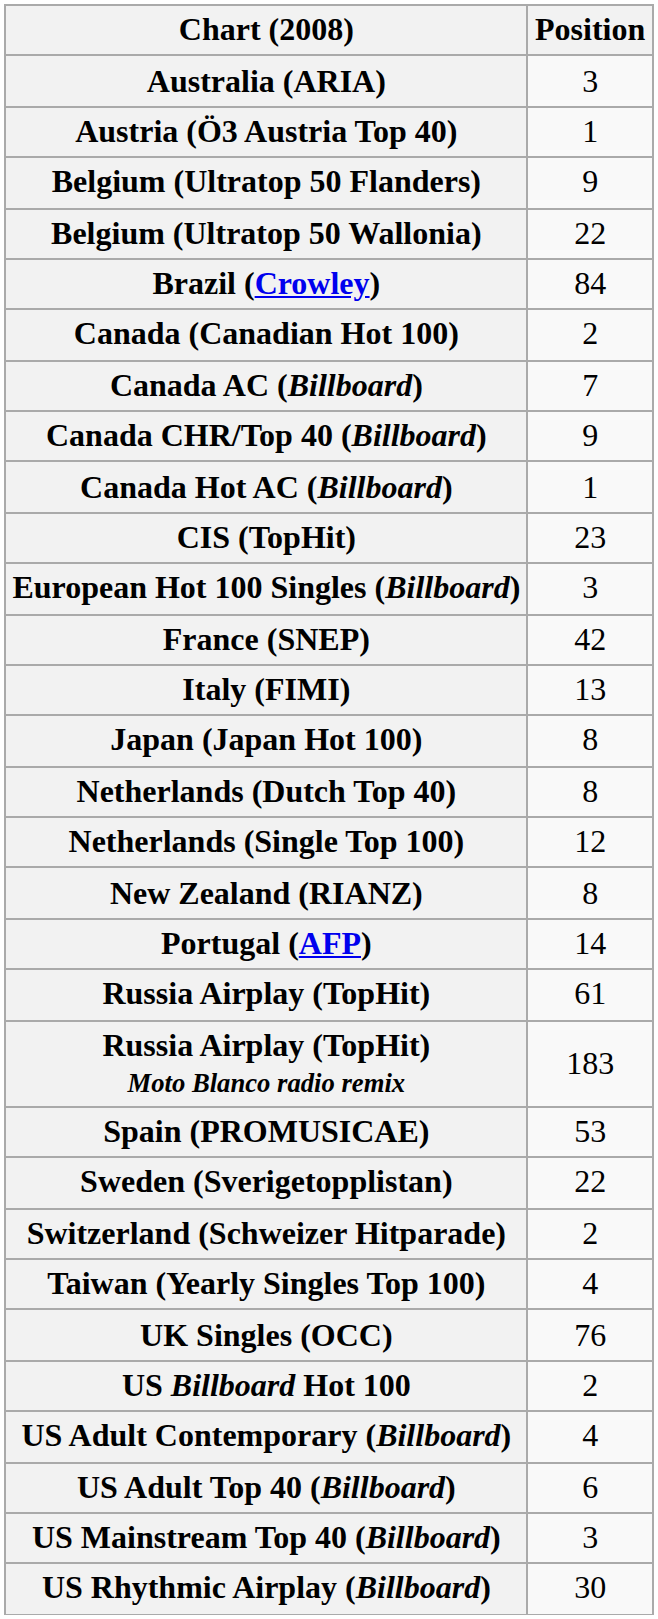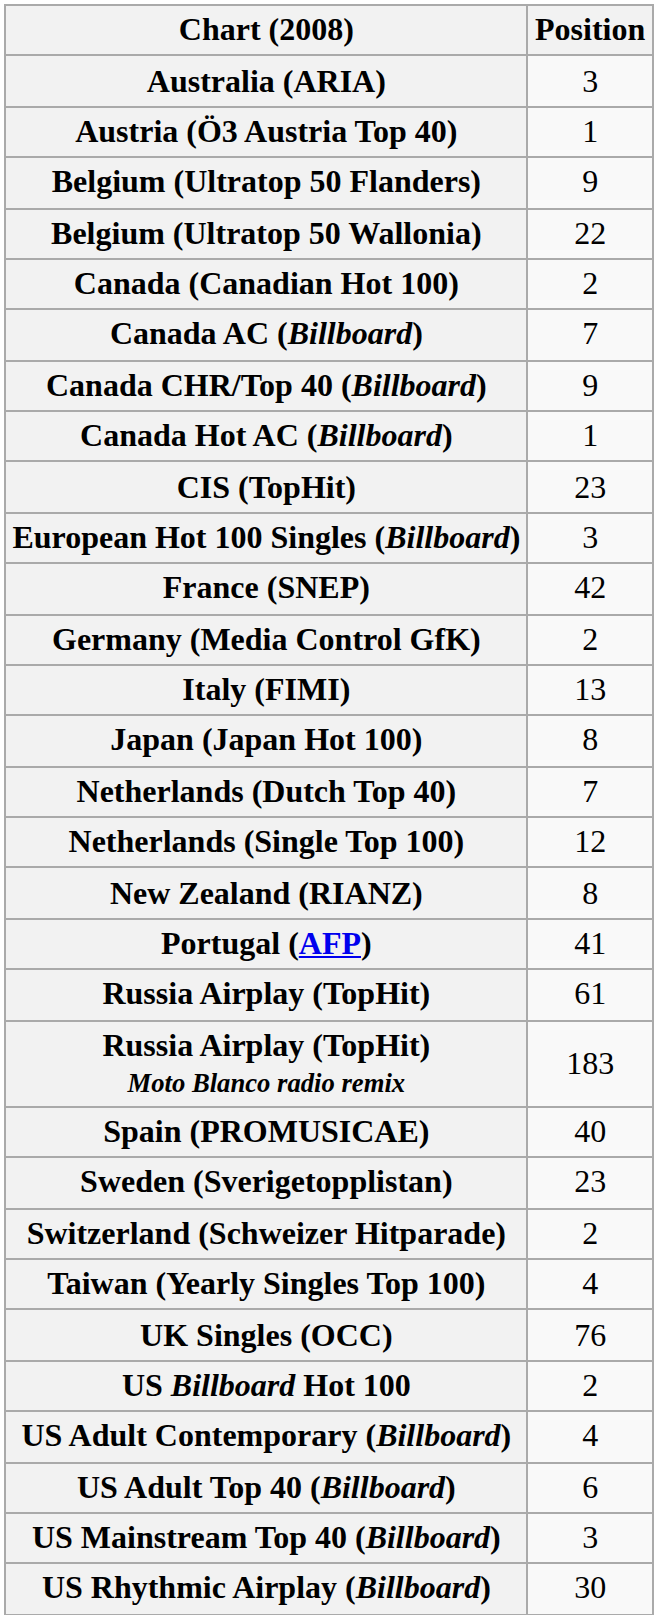- row: Brazil (Crowley) | 84
+ row: Germany (Media Control GfK) | 2
Netherlands (Dutch Top 40) | Position: 8 -> 7
Portugal (AFP) | Position: 14 -> 41
Spain (PROMUSICAE) | Position: 53 -> 40
Sweden (Sverigetopplistan) | Position: 22 -> 23
